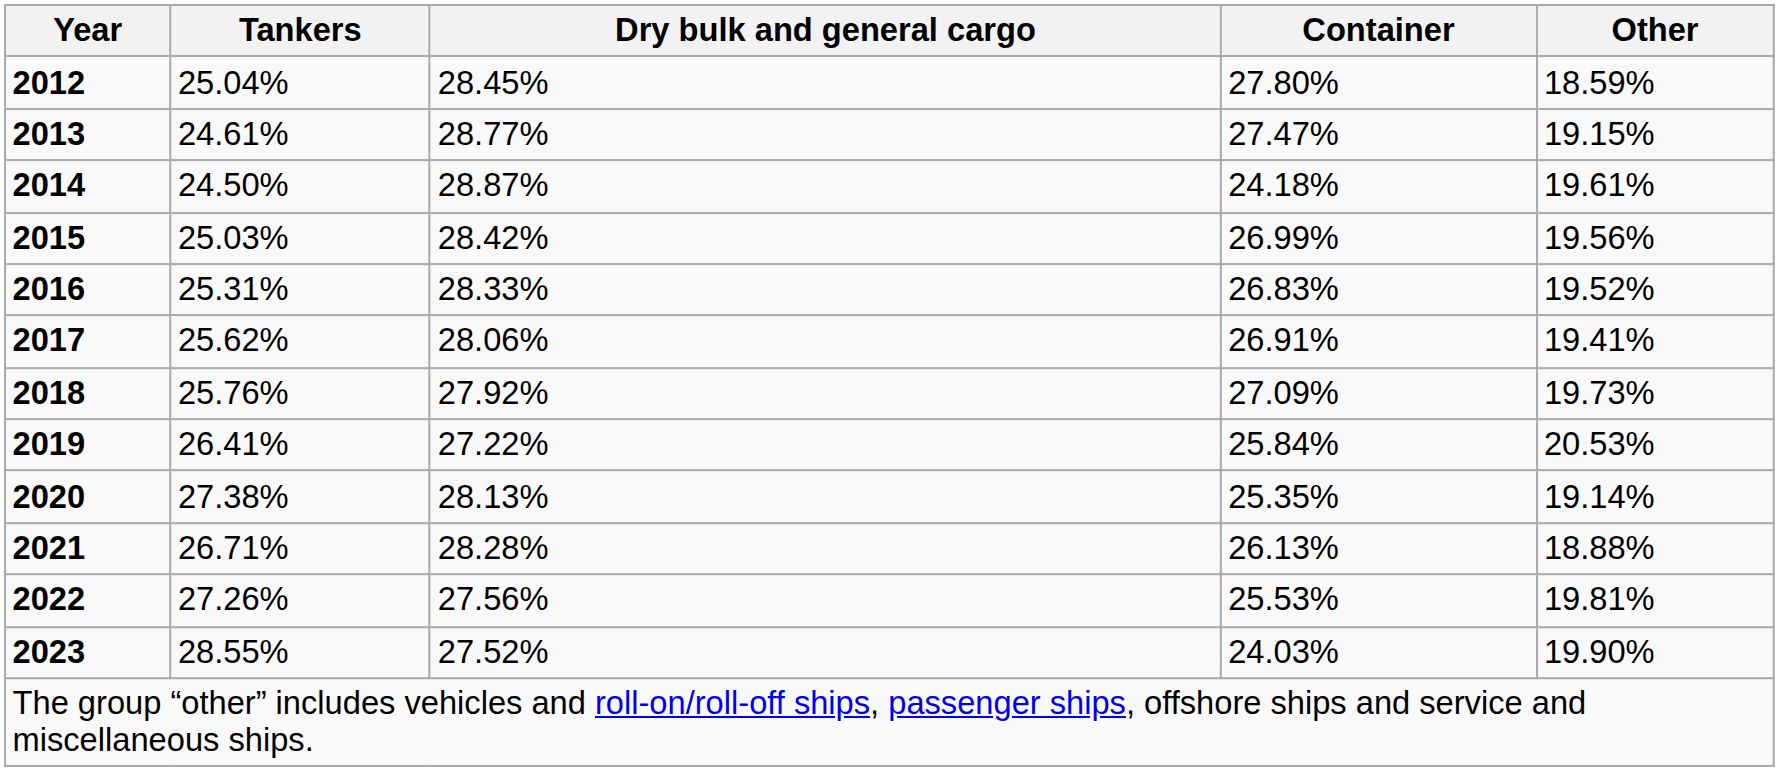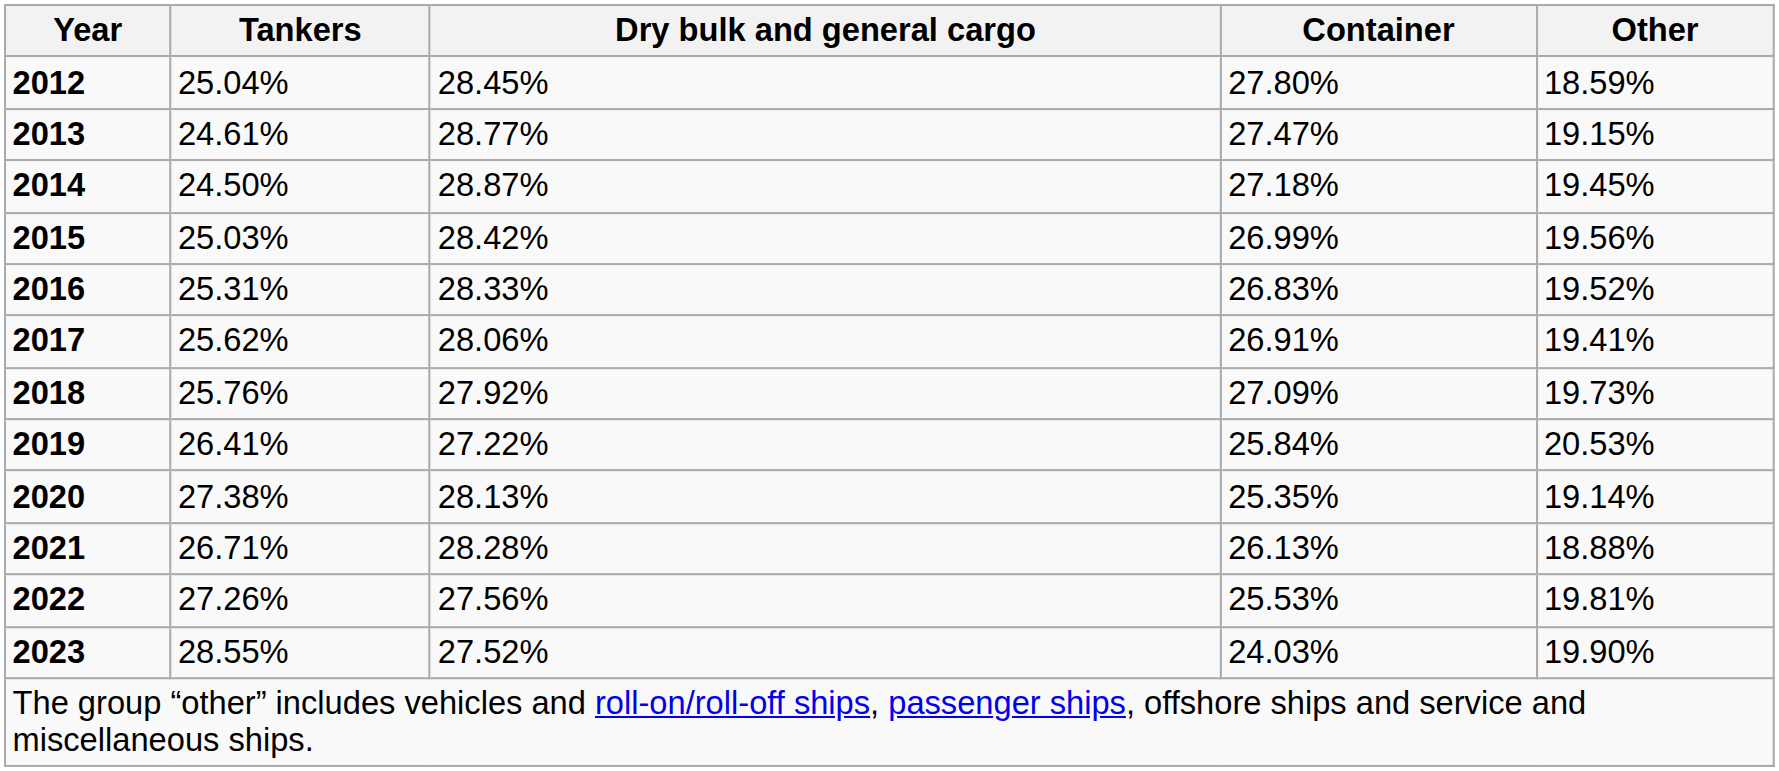2014 | Container: 24.18% -> 27.18%
2014 | Other: 19.61% -> 19.45%
